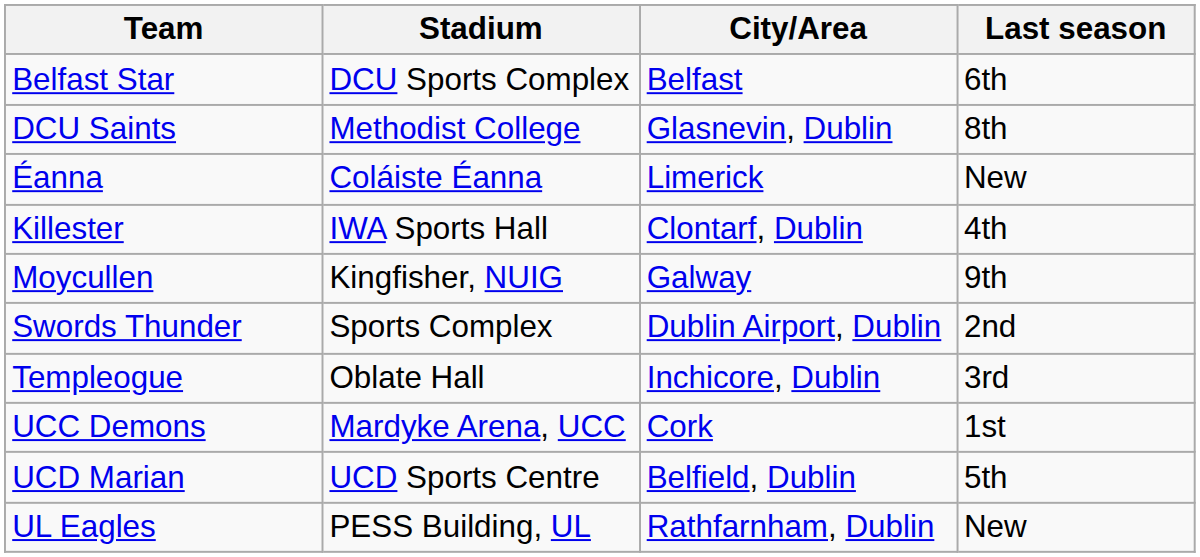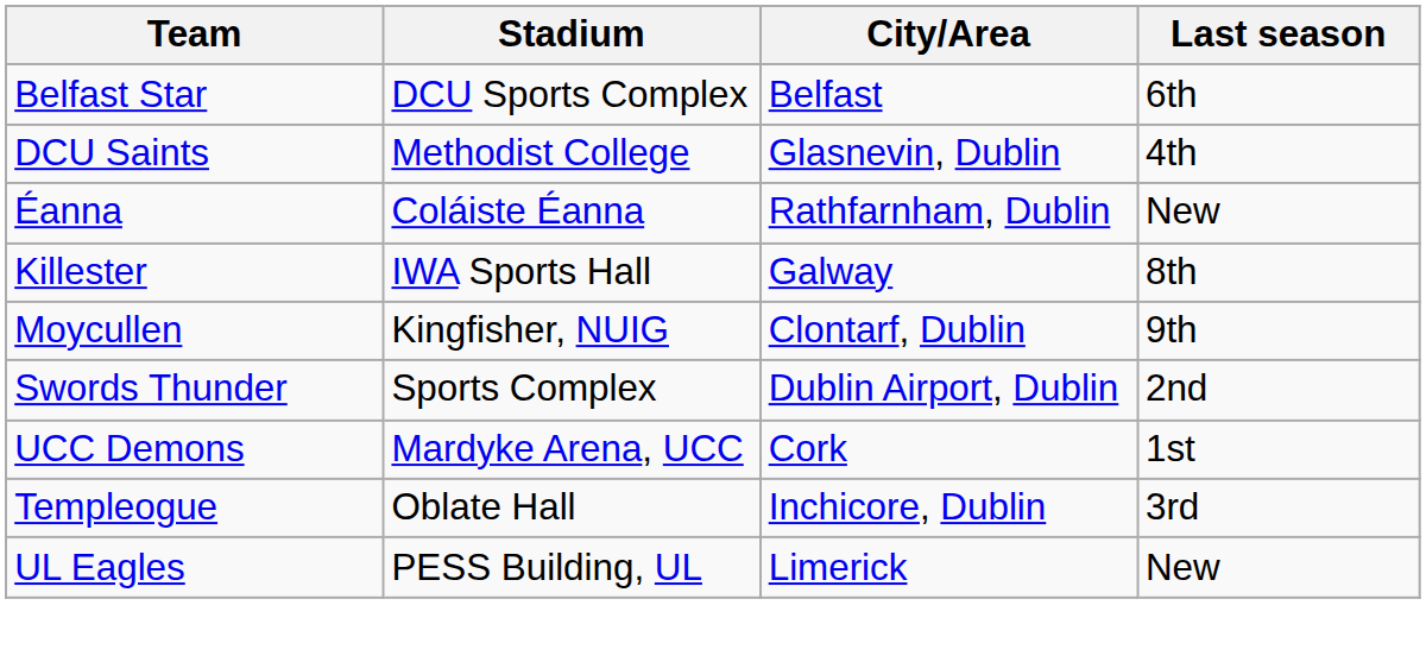DCU Saints | Last season: 8th -> 4th
Éanna | City/Area: Limerick -> Rathfarnham, Dublin
Killester | City/Area: Clontarf, Dublin -> Galway
Killester | Last season: 4th -> 8th
Moycullen | City/Area: Galway -> Clontarf, Dublin
rows swapped: Templeogue <-> UCC Demons
- row: UCD Marian | UCD Sports Centre | Belfield, Dublin | 5th
UL Eagles | City/Area: Rathfarnham, Dublin -> Limerick
